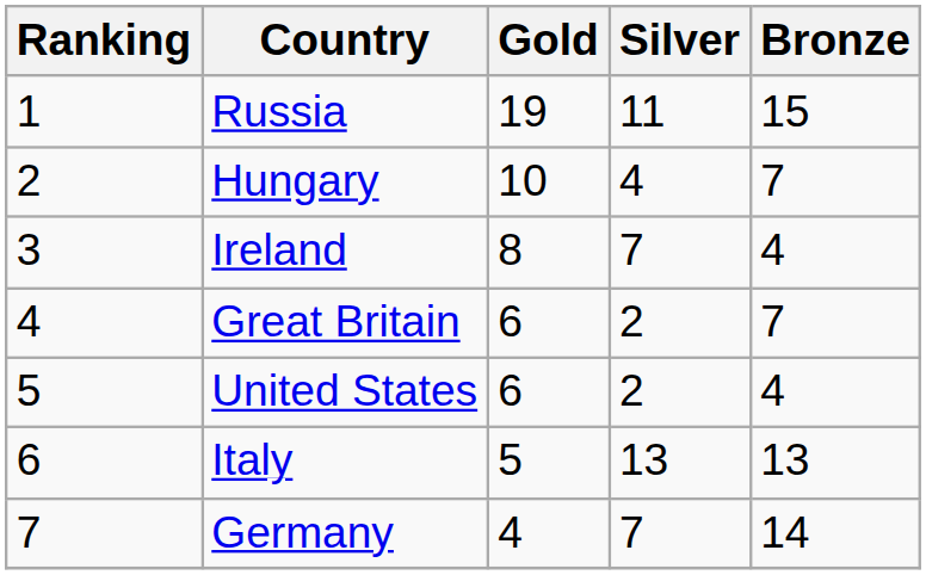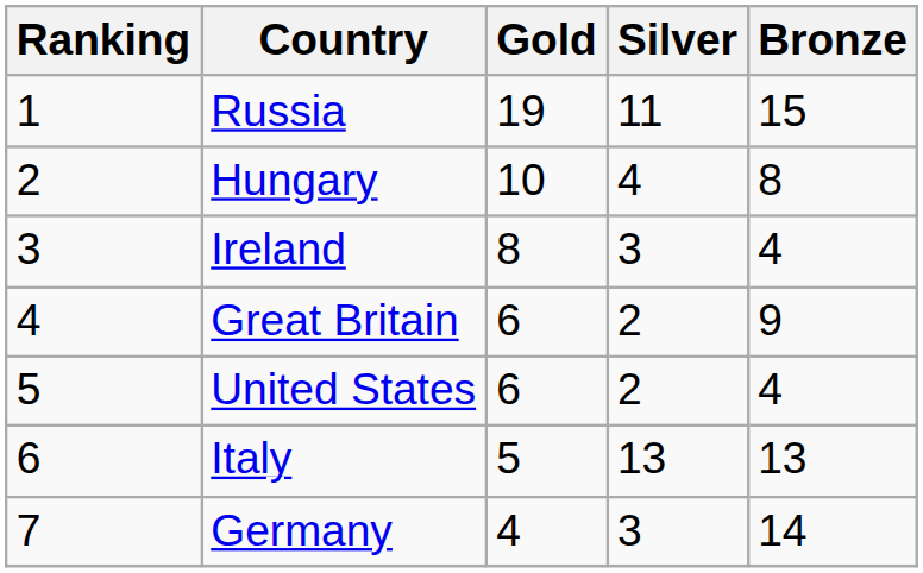Hungary | Bronze: 7 -> 8
Ireland | Silver: 7 -> 3
Great Britain | Bronze: 7 -> 9
Germany | Silver: 7 -> 3
